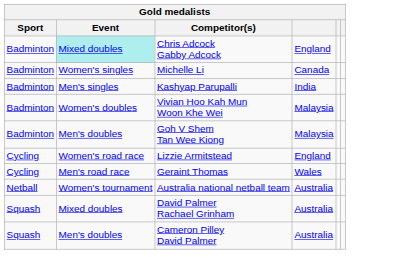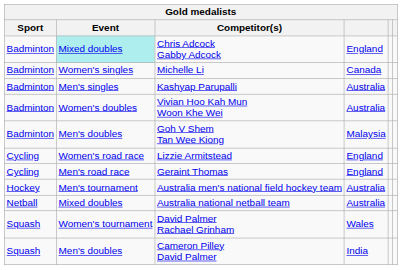Kashyap Parupalli | column 4: India -> Australia
Vivian Hoo Kah Mun Woon Khe Wei | column 4: Malaysia -> Australia
Geraint Thomas | column 4: Wales -> England
+ row: Hockey | Men's tournament | Australia men's national field hockey team | Australia
Australia national netball team | Event: Women's tournament -> Mixed doubles
David Palmer Rachael Grinham | Event: Mixed doubles -> Women's tournament
David Palmer Rachael Grinham | column 4: Australia -> Wales
Cameron Pilley David Palmer | column 4: Australia -> India
